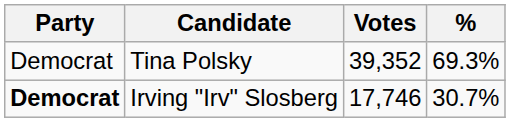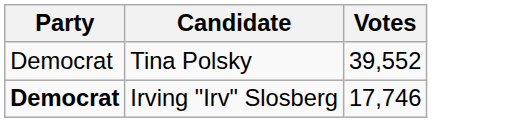- column: % | 69.3% | 30.7%
Tina Polsky | Votes: 39,352 -> 39,552
